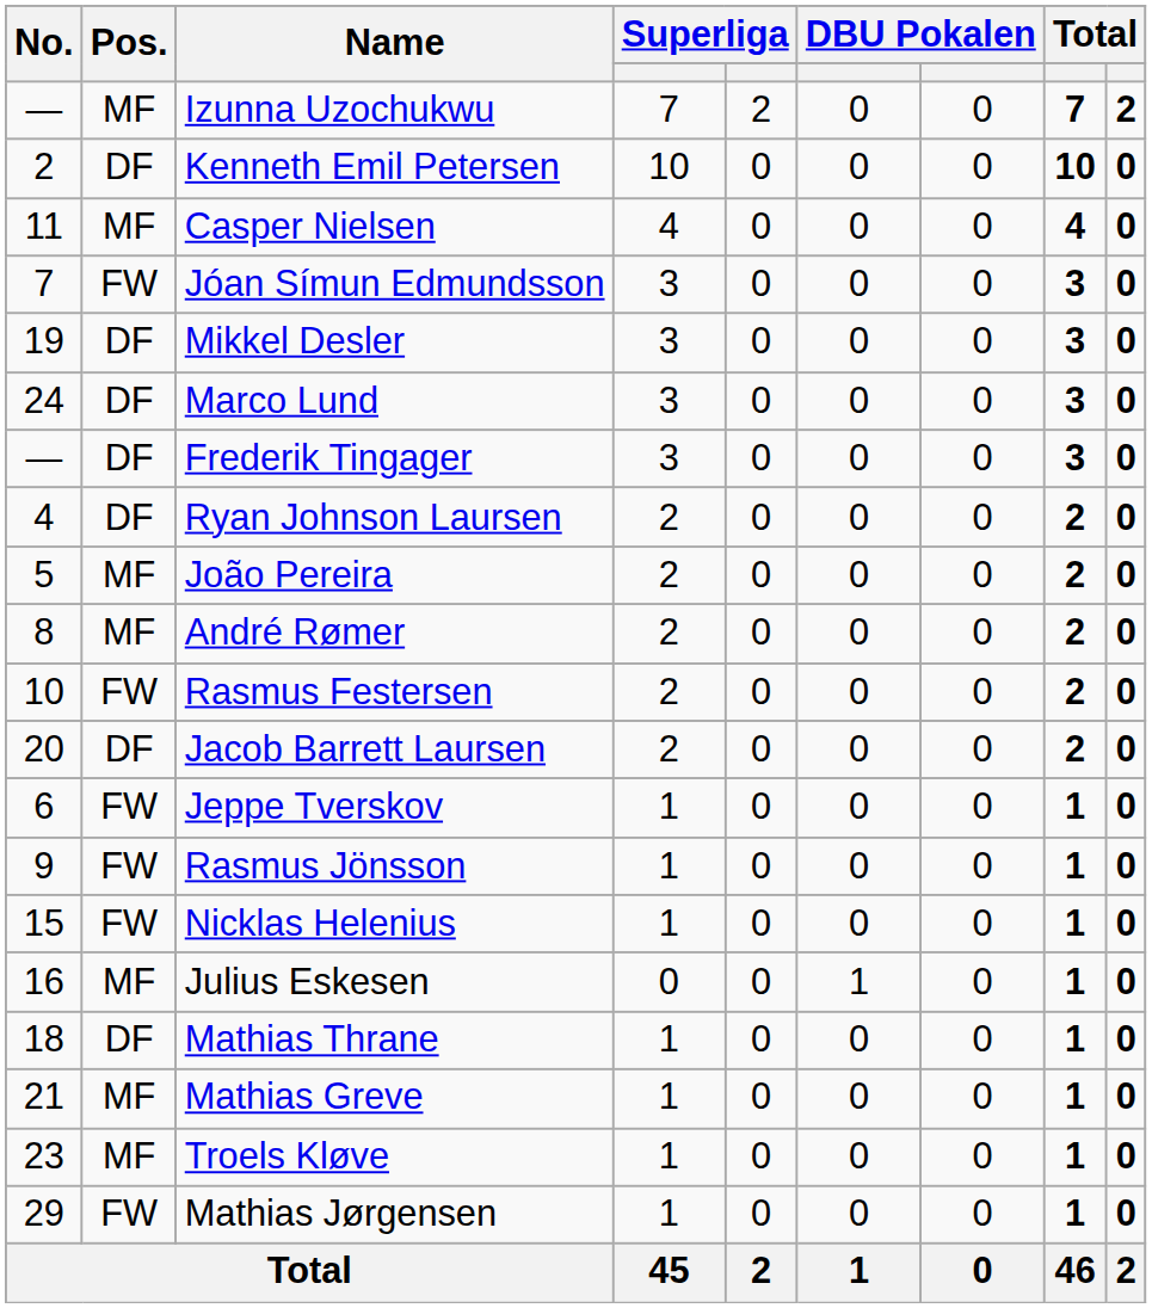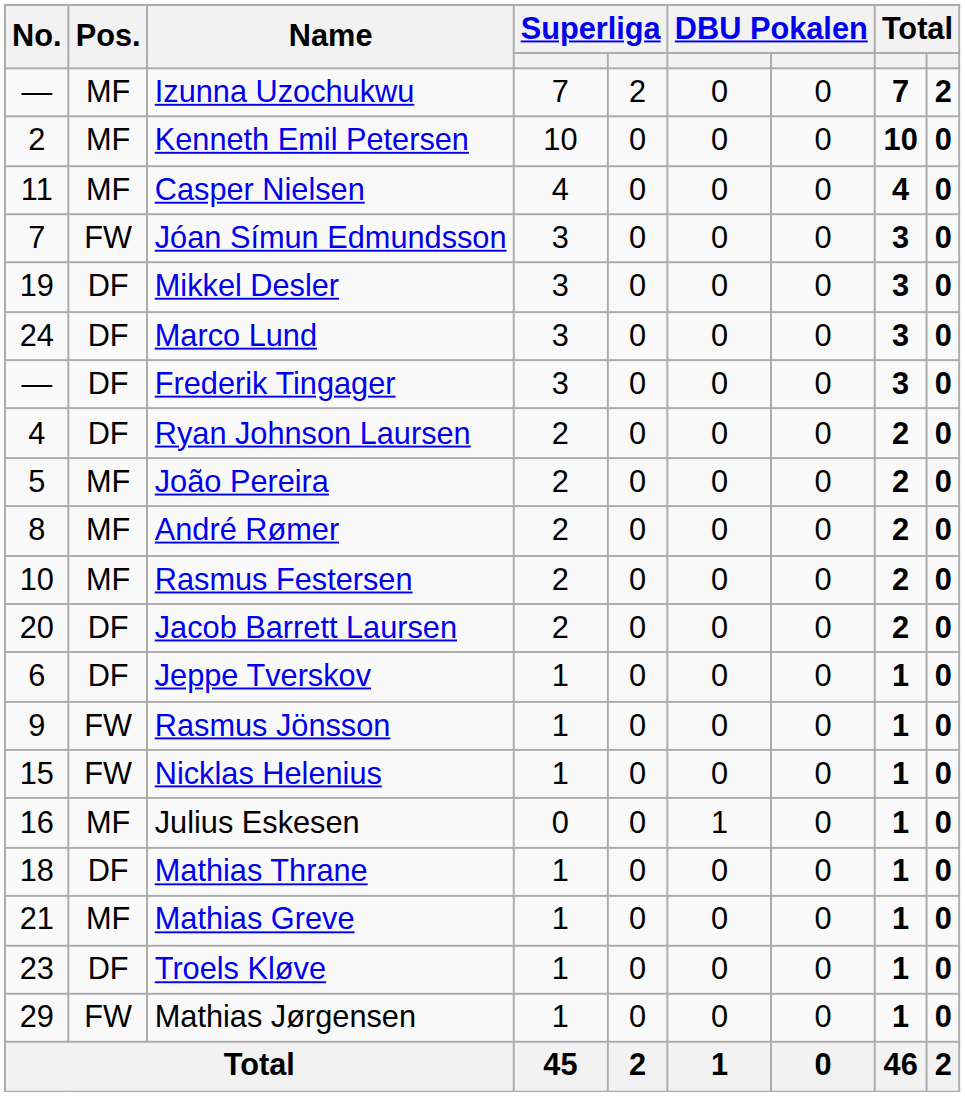Kenneth Emil Petersen | Pos.: DF -> MF
Rasmus Festersen | Pos.: FW -> MF
Jeppe Tverskov | Pos.: FW -> DF
Troels Kløve | Pos.: MF -> DF
